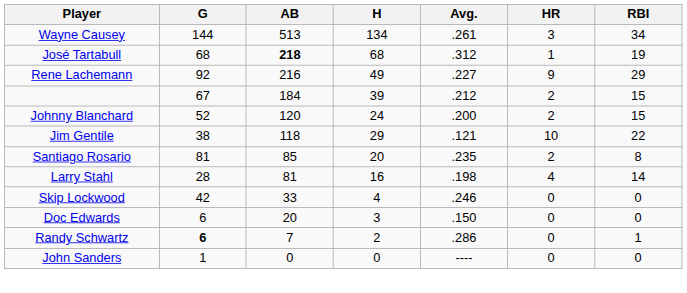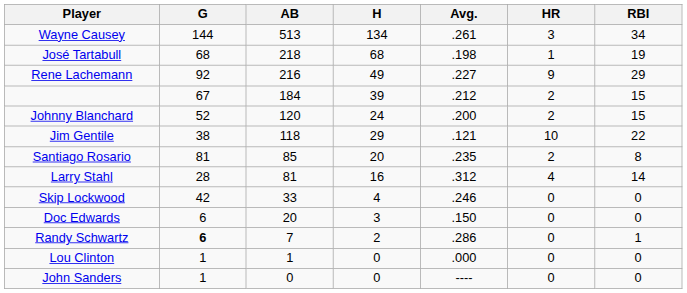José Tartabull | AB: bold -> normal
José Tartabull | Avg.: .312 -> .198
Larry Stahl | Avg.: .198 -> .312
+ row: Lou Clinton | 1 | 1 | 0 | .000 | 0 | 0
